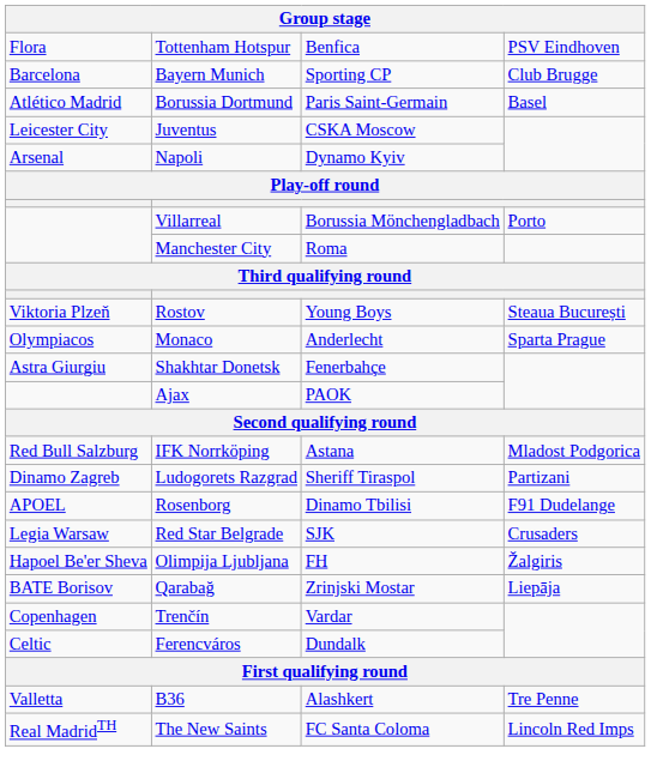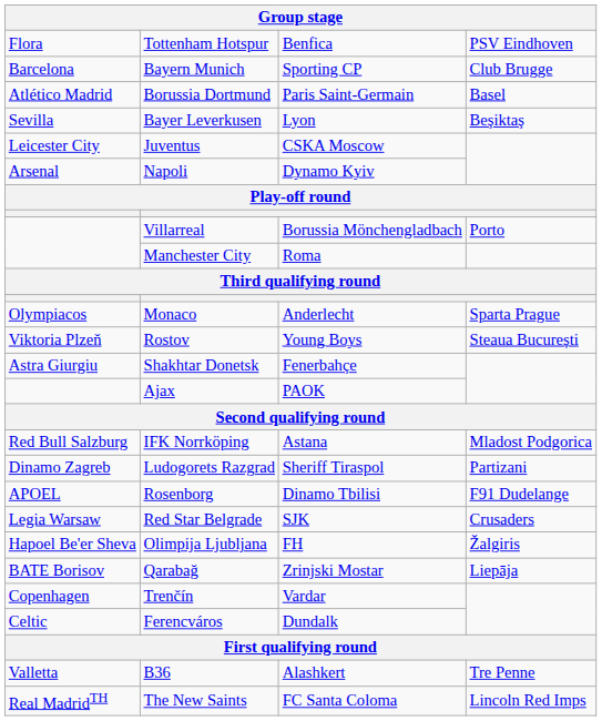+ row: Sevilla | Bayer Leverkusen | Lyon | Beşiktaş
rows swapped: Monaco <-> Rostov
